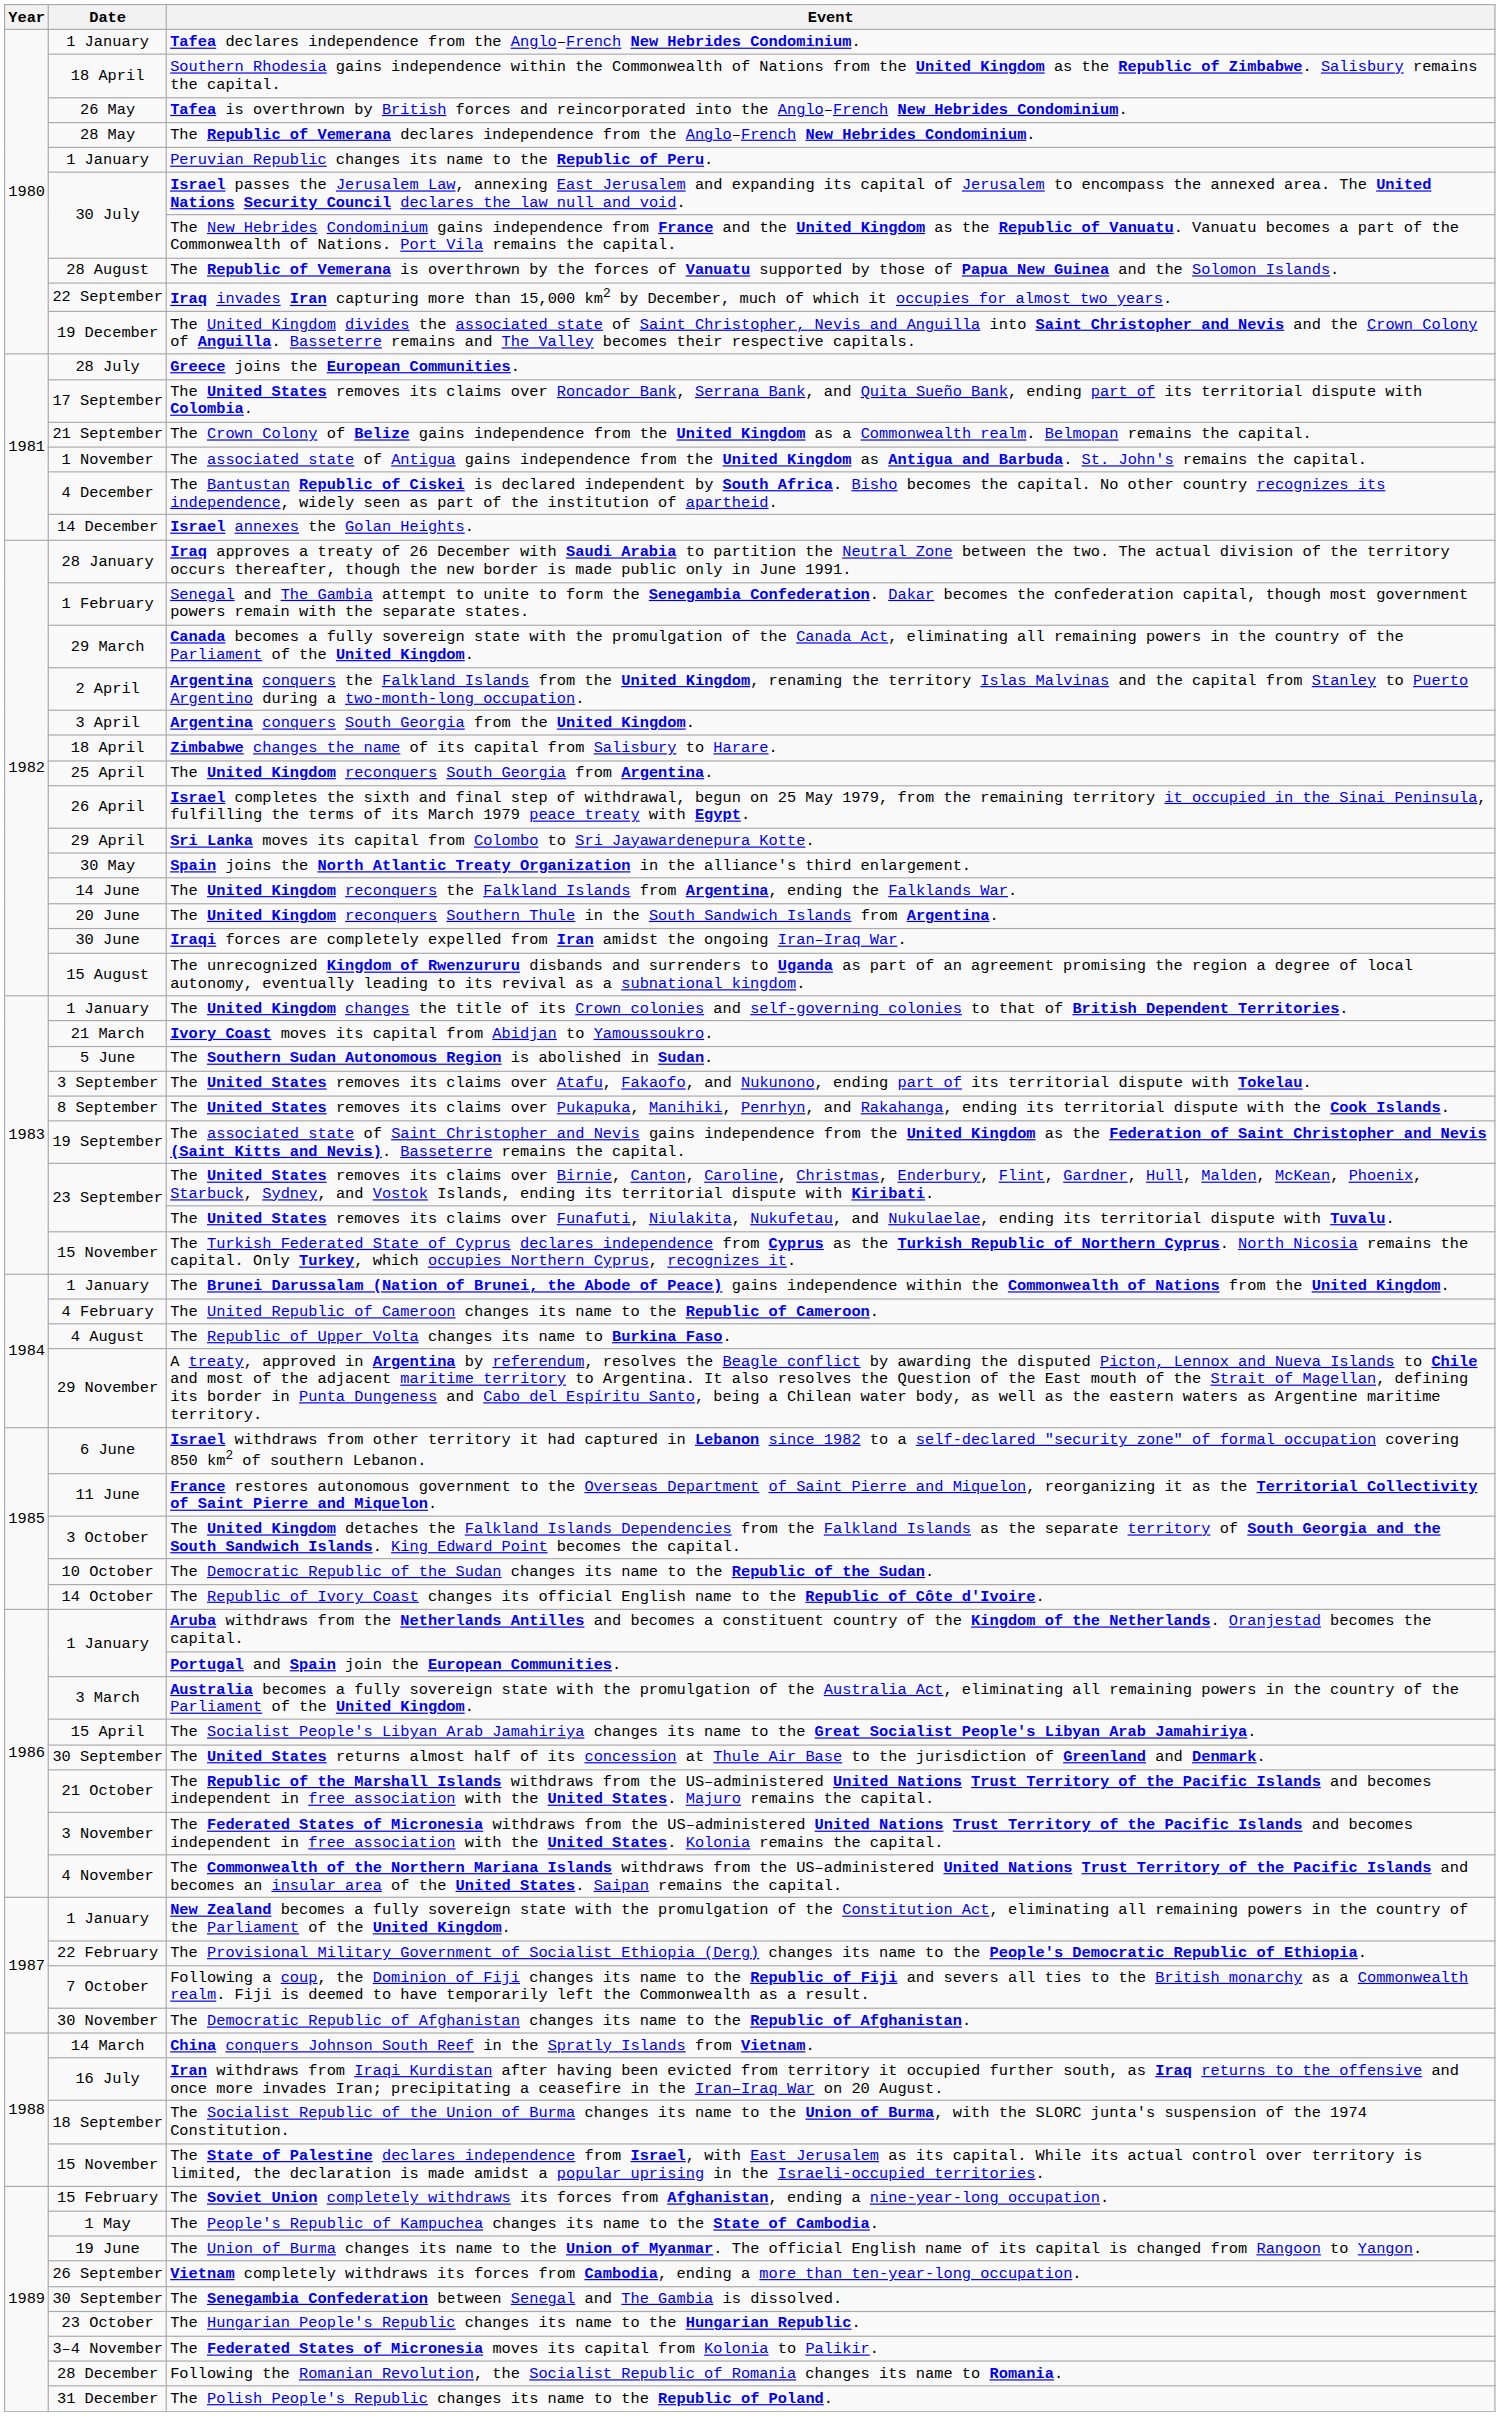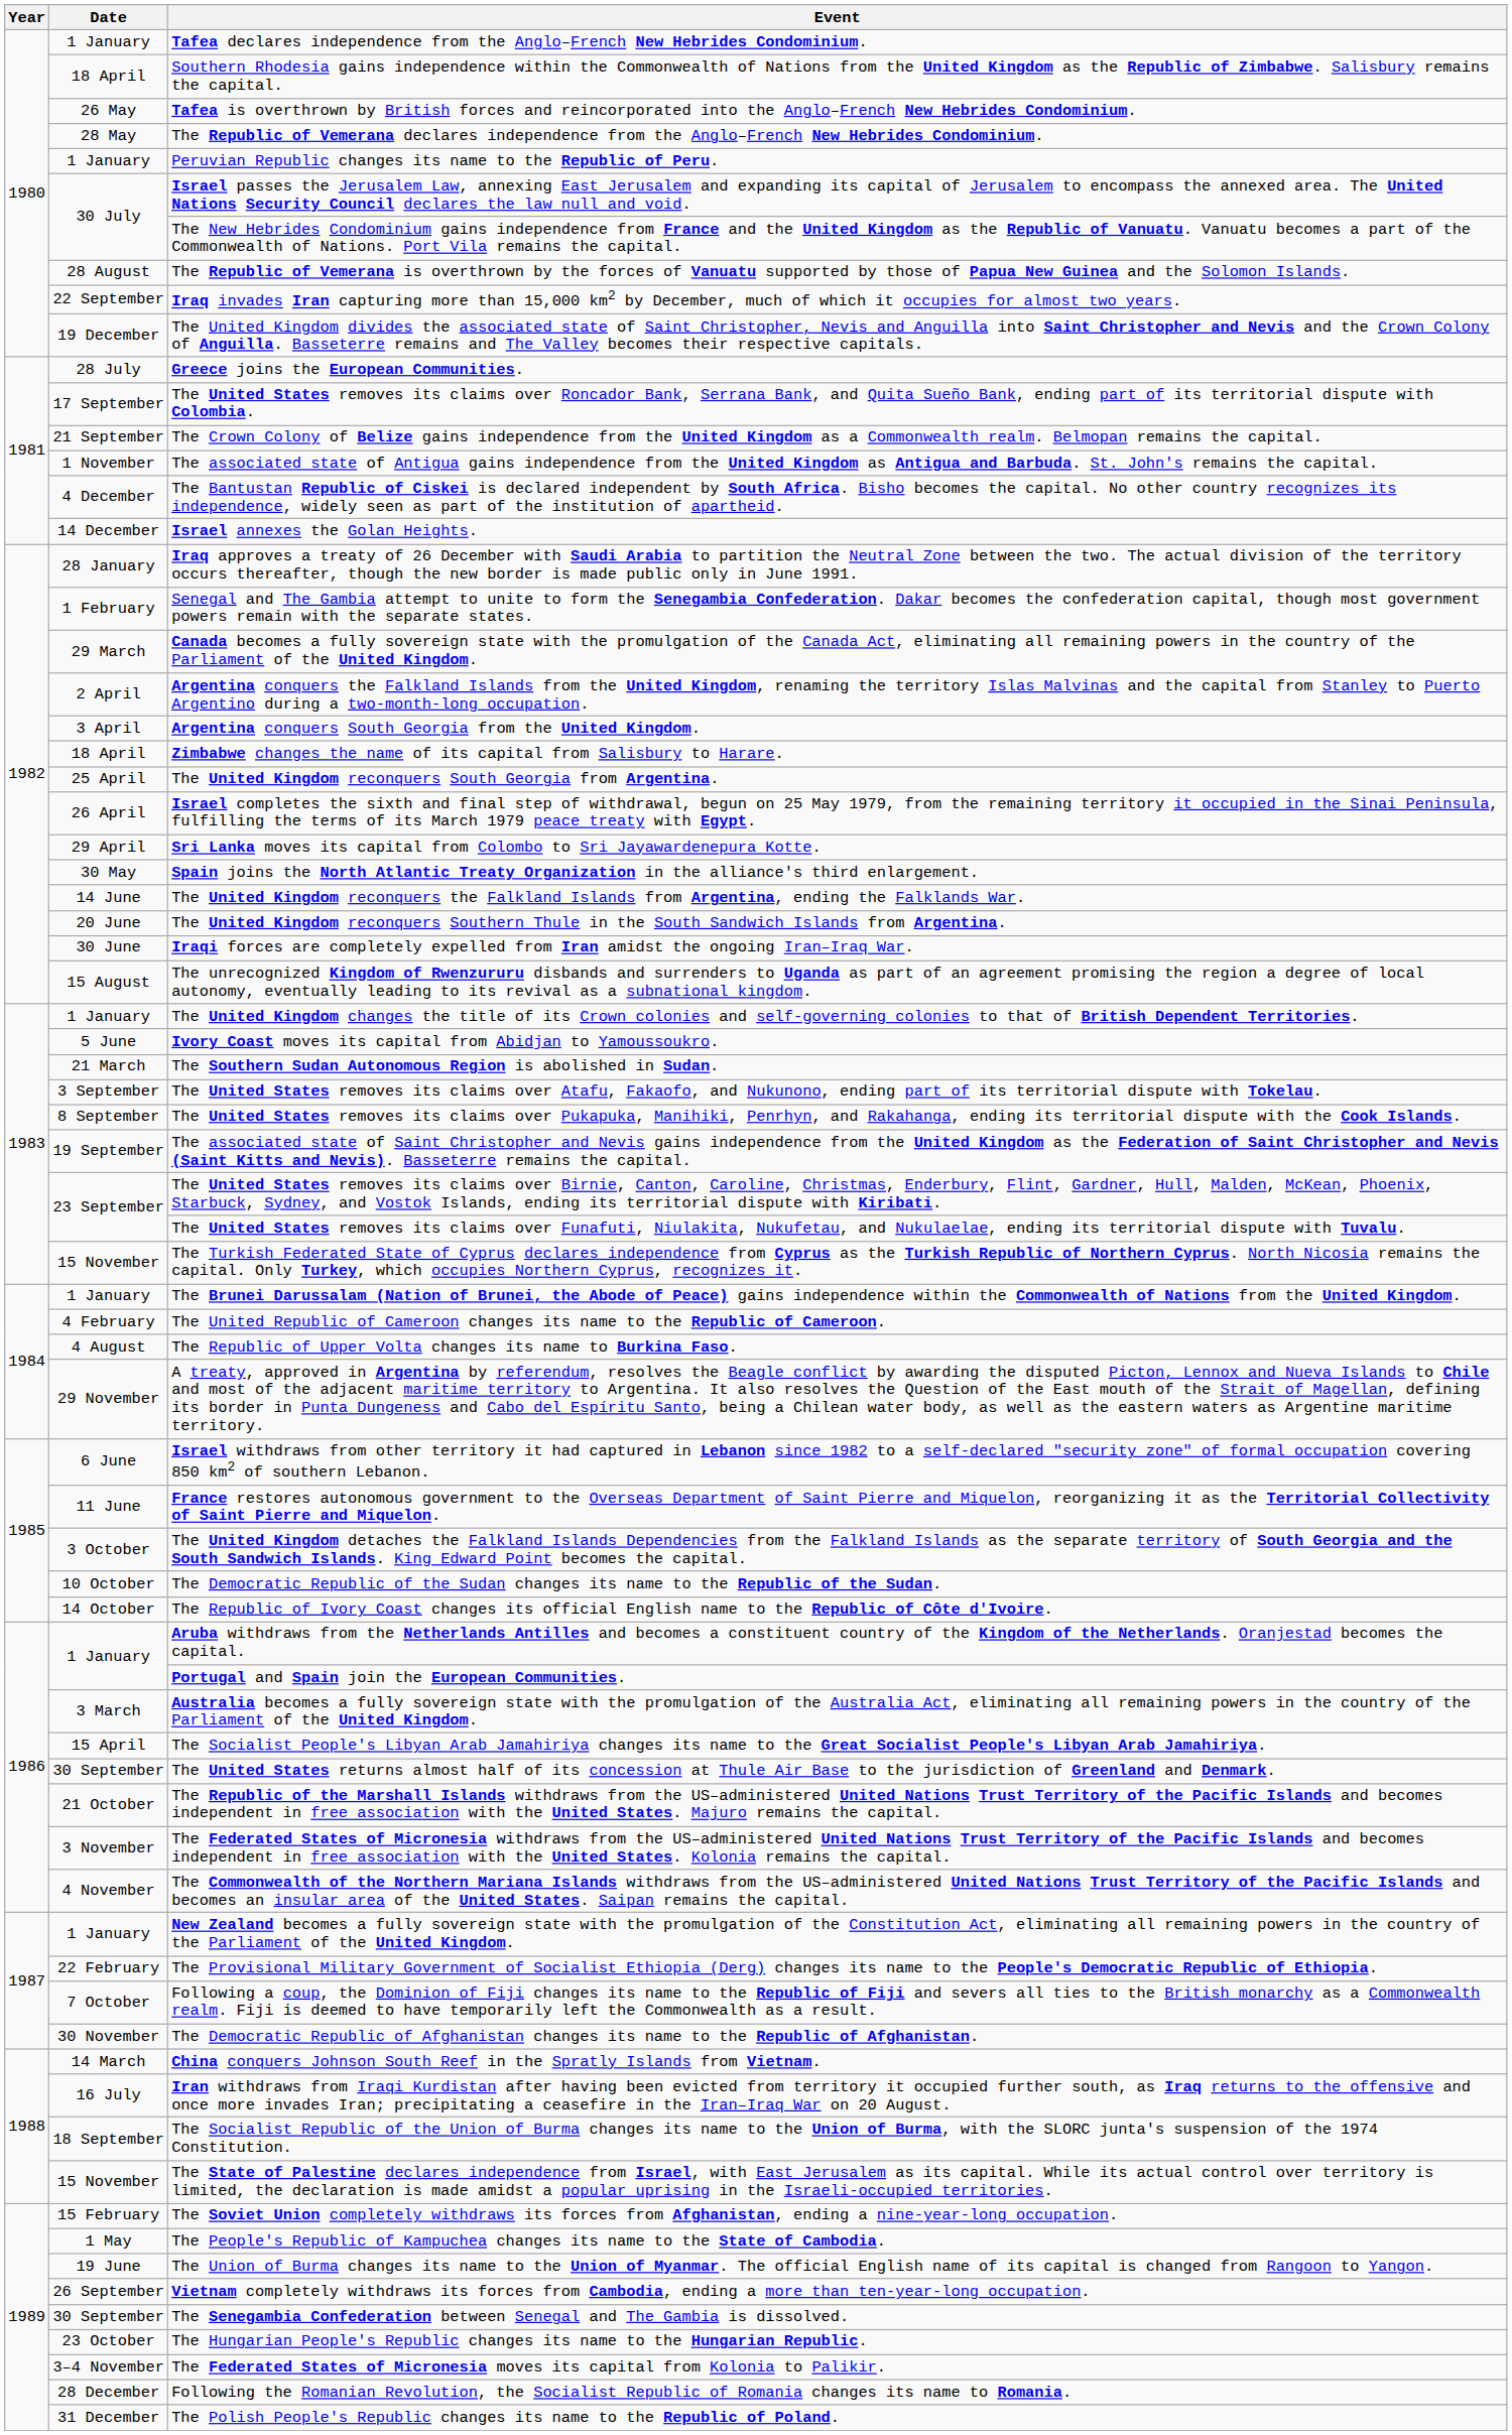Ivory Coast moves its capital from Abidjan to Yamoussoukro. | Date: 21 March -> 5 June
The Southern Sudan Autonomous Region is abolished in Sudan. | Date: 5 June -> 21 March
